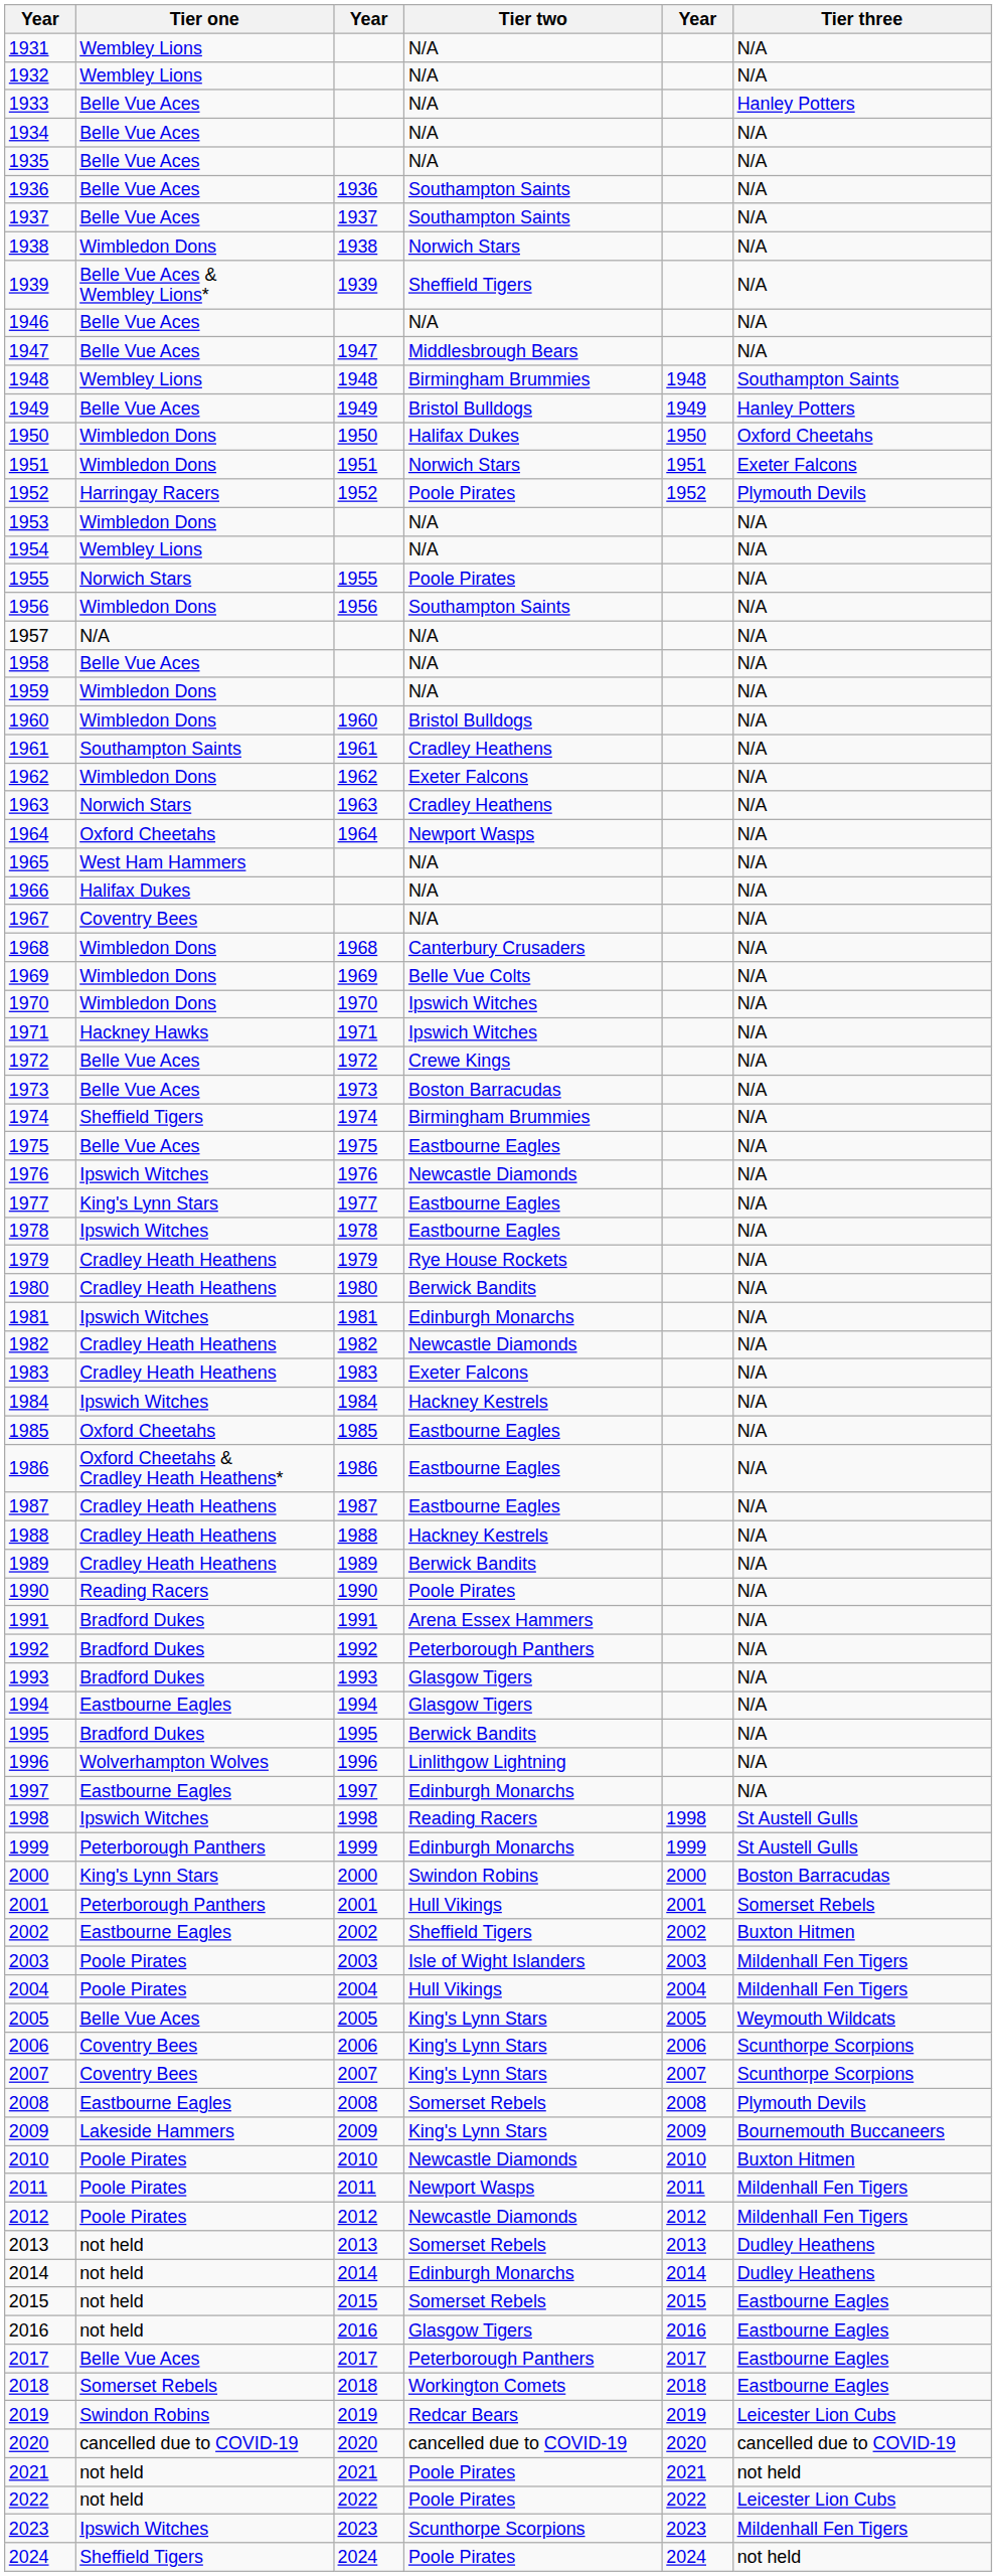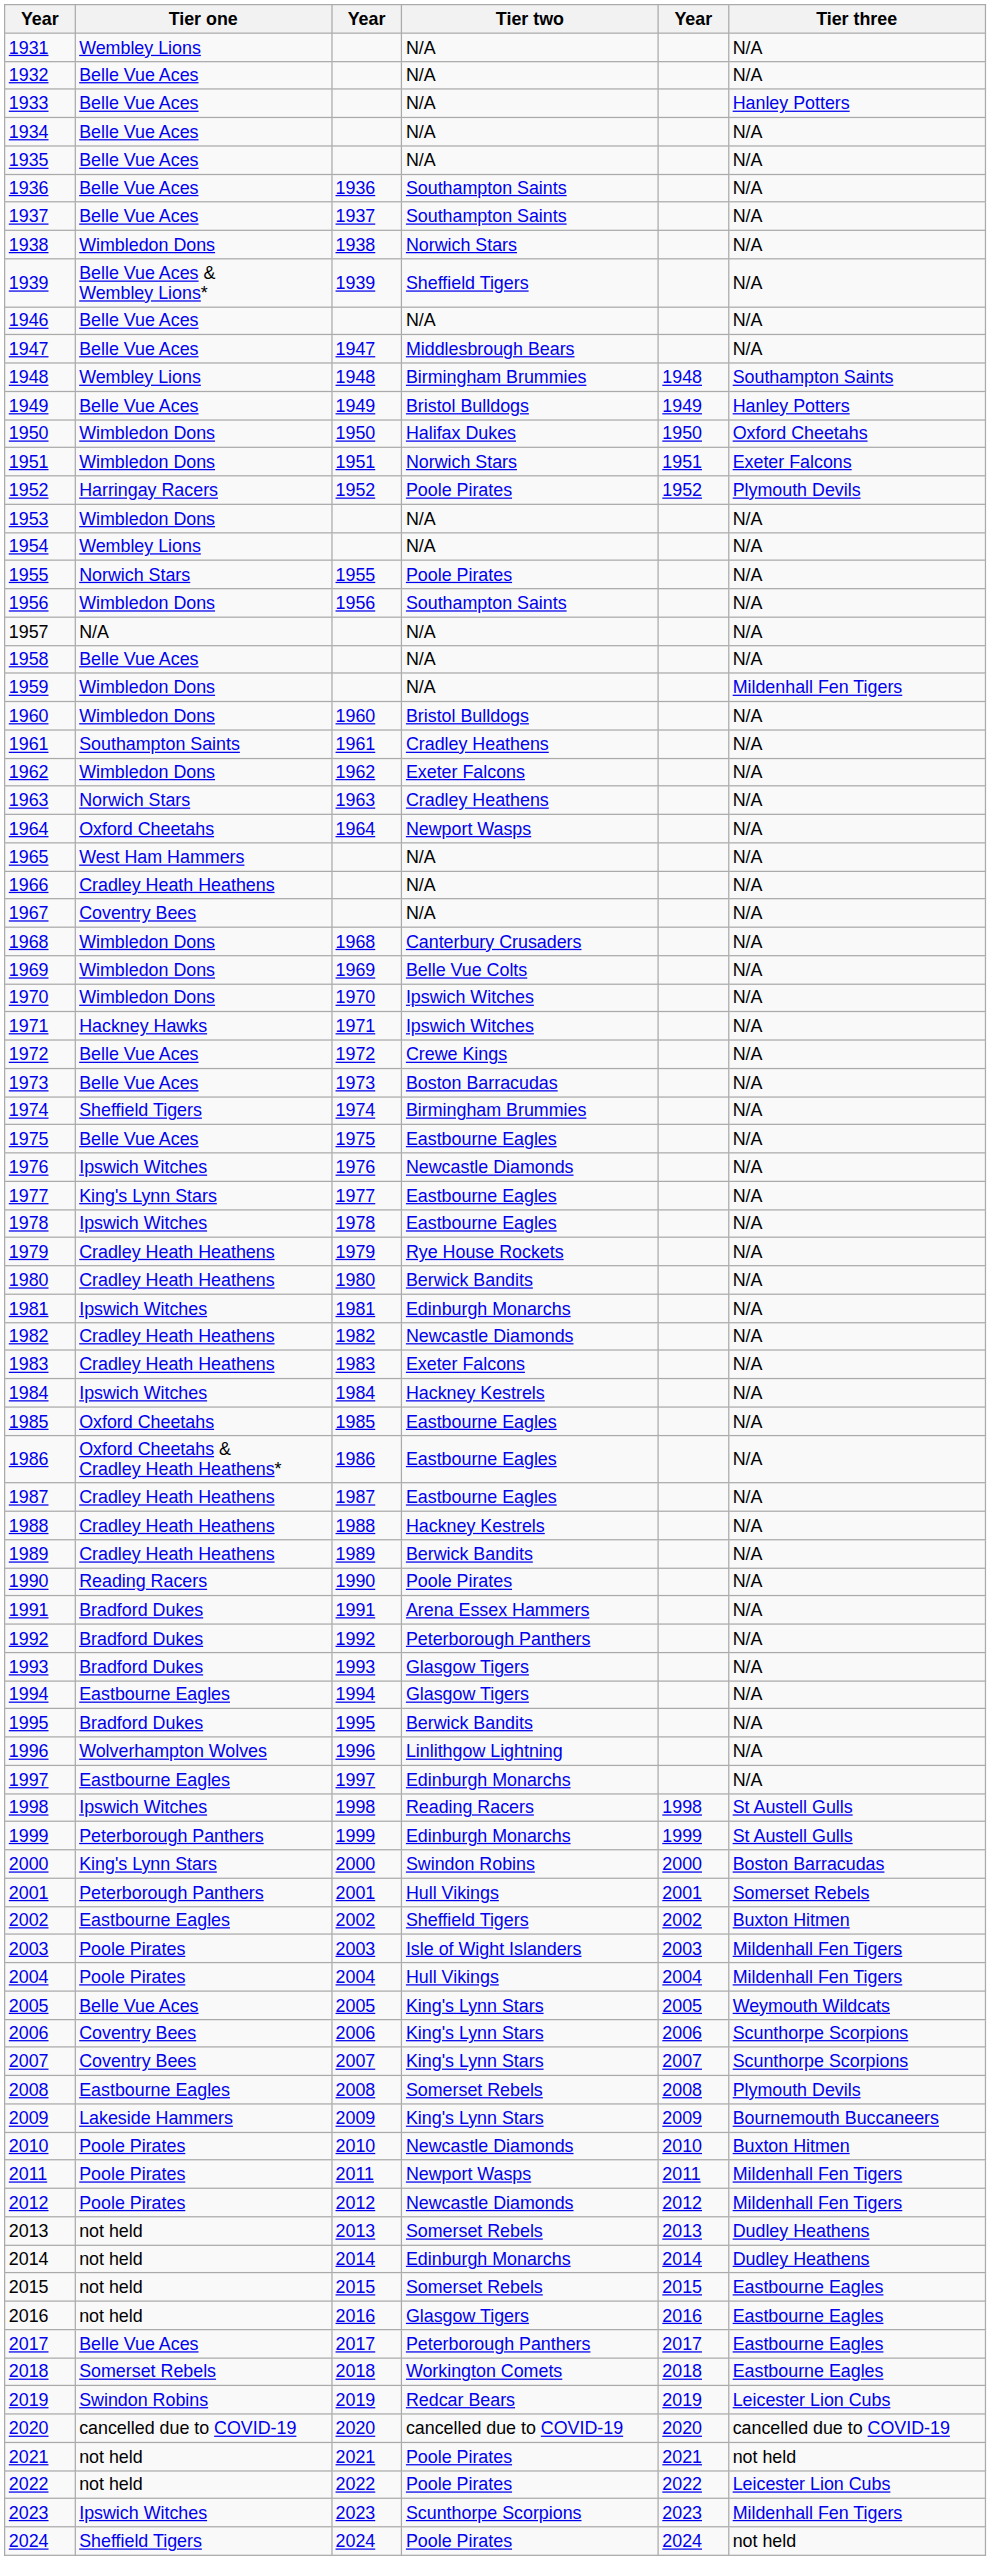1932 | Tier one: Wembley Lions -> Belle Vue Aces
1959 | Tier three: N/A -> Mildenhall Fen Tigers
1966 | Tier one: Halifax Dukes -> Cradley Heath Heathens
